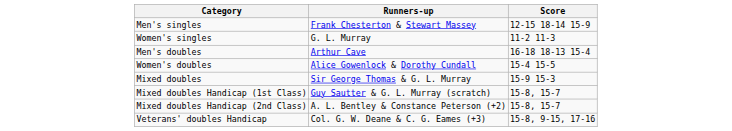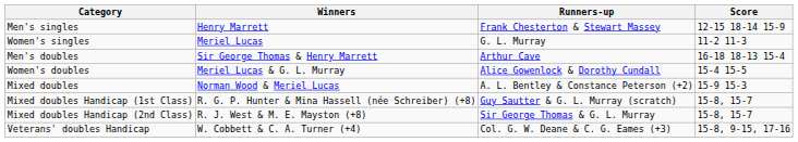+ column: Winners | Henry Marrett | Meriel Lucas | Sir George Thomas & Henry Marrett | Meriel Lucas & G. L. Murray | Norman Wood & Meriel Lucas | R. G. P. Hunter & Mina Hassell (née Schreiber) (+8) | R. J. West & M. E. Mayston (+8) | W. Cobbett & C. A. Turner (+4)
Mixed doubles | Runners-up: Sir George Thomas & G. L. Murray -> A. L. Bentley & Constance Peterson (+2)
Mixed doubles Handicap (2nd Class) | Runners-up: A. L. Bentley & Constance Peterson (+2) -> Sir George Thomas & G. L. Murray
